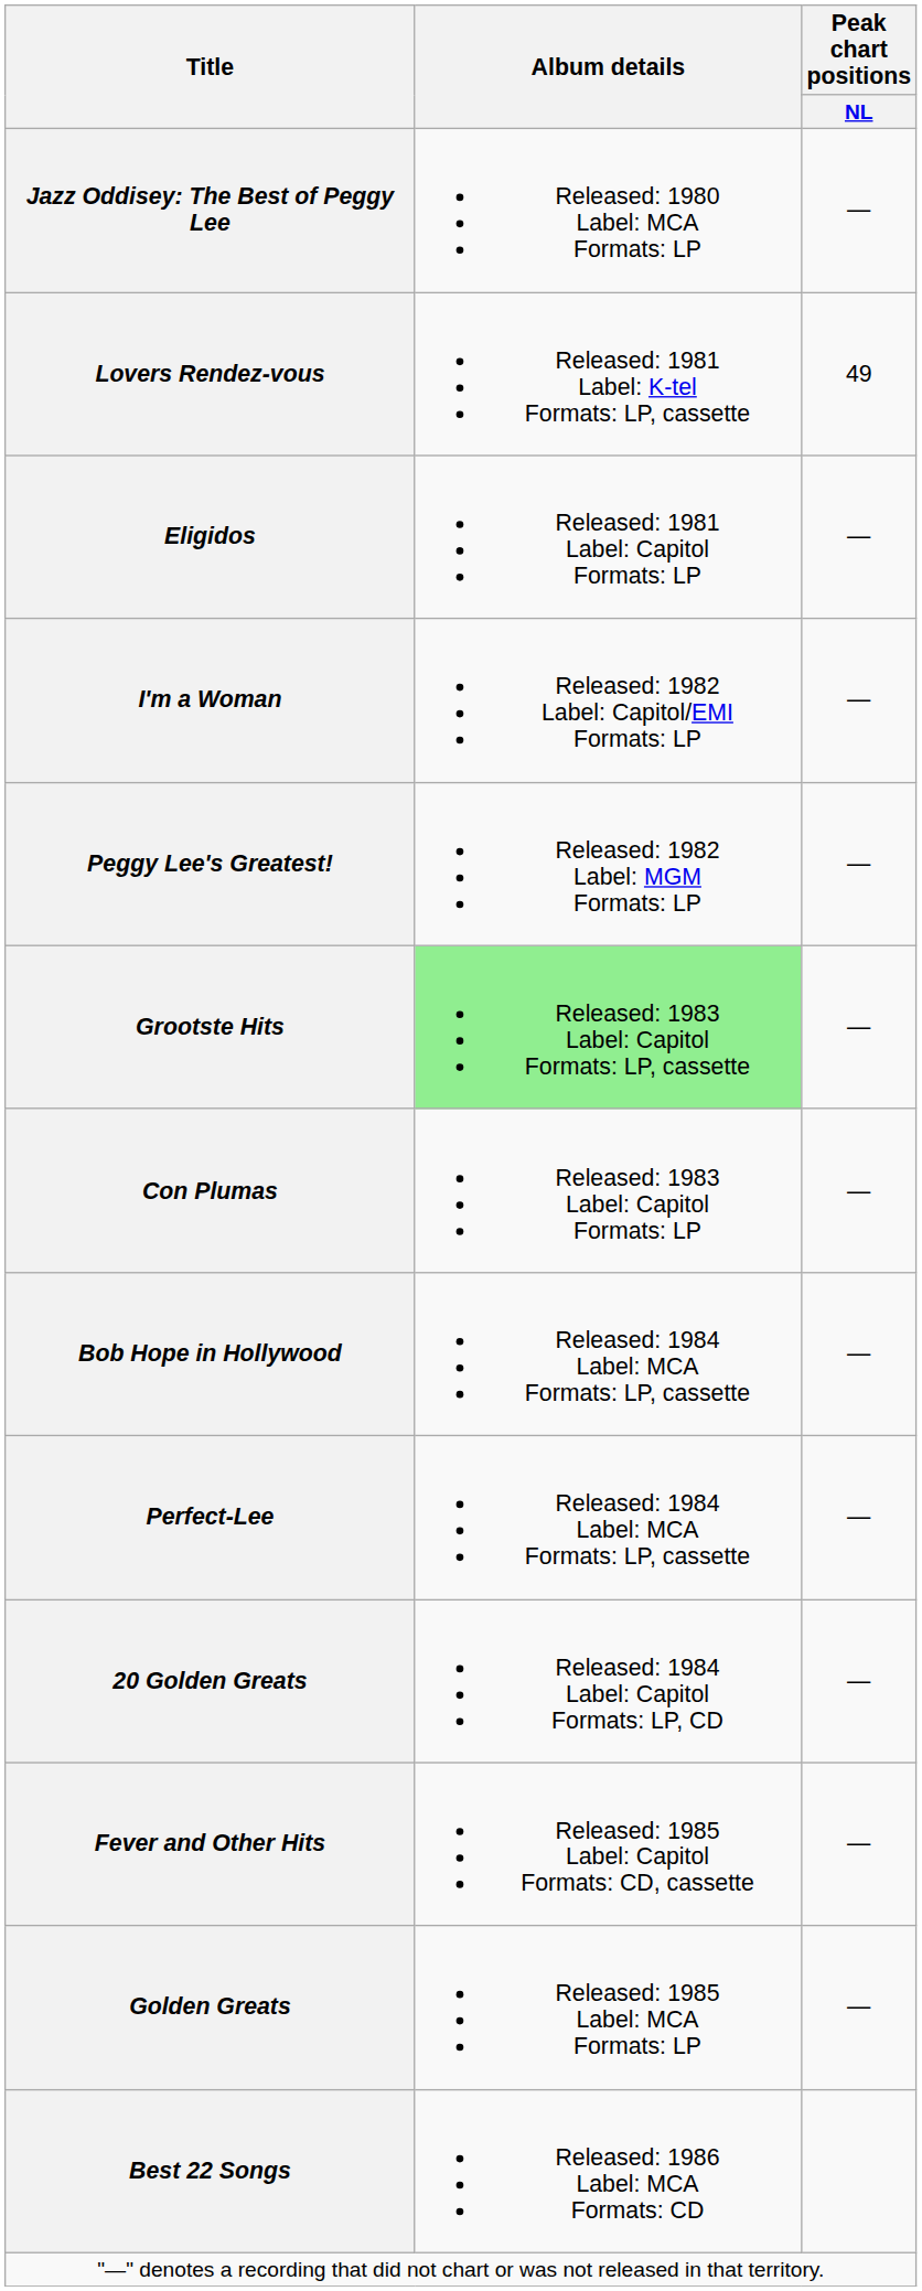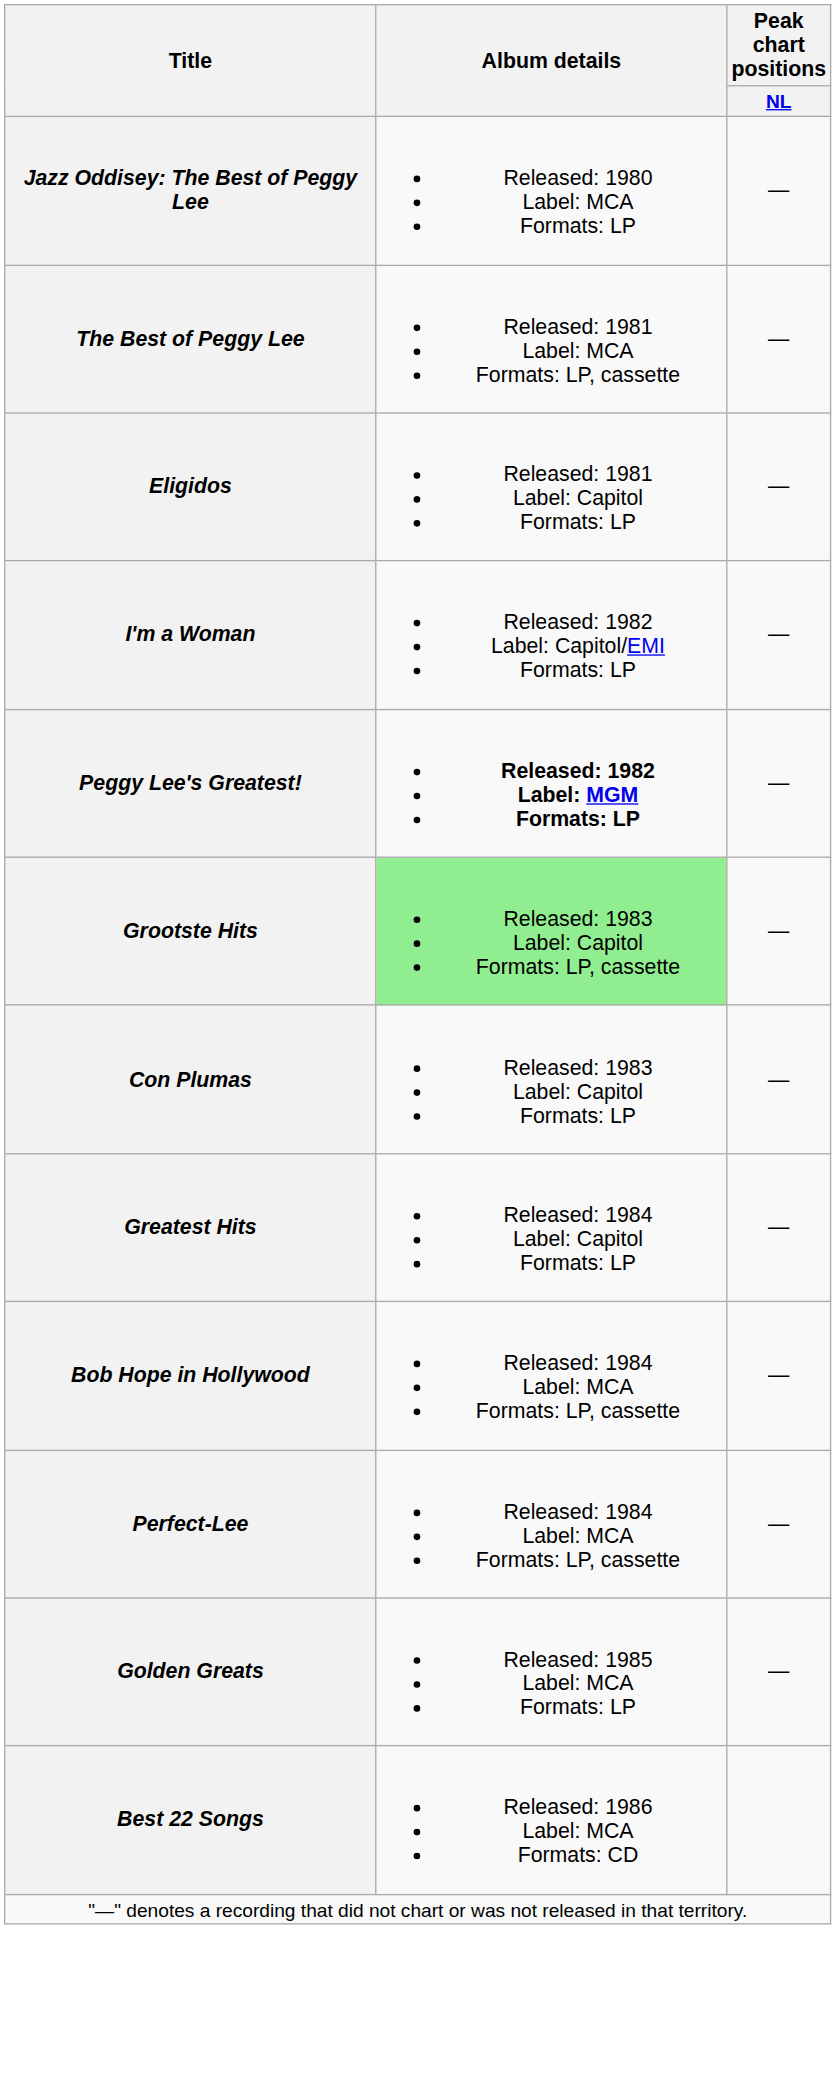+ row: The Best of Peggy Lee | Released: 1981 Label: MCA Formats: LP, cassette | —
- row: Lovers Rendez-vous | Released: 1981 Label: K-tel Formats: LP, cassette | 49
Peggy Lee's Greatest! | Album details: normal -> bold
+ row: Greatest Hits | Released: 1984 Label: Capitol Formats: LP | —
- row: 20 Golden Greats | Released: 1984 Label: Capitol Formats: LP, CD | —
- row: Fever and Other Hits | Released: 1985 Label: Capitol Formats: CD, cassette | —
